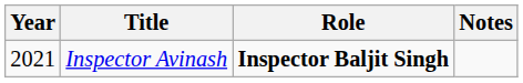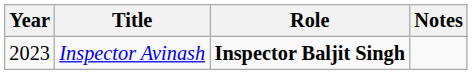Inspector Avinash | Year: 2021 -> 2023
